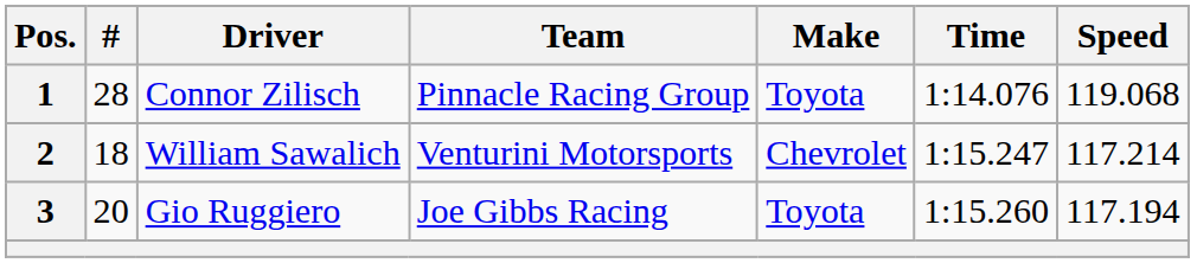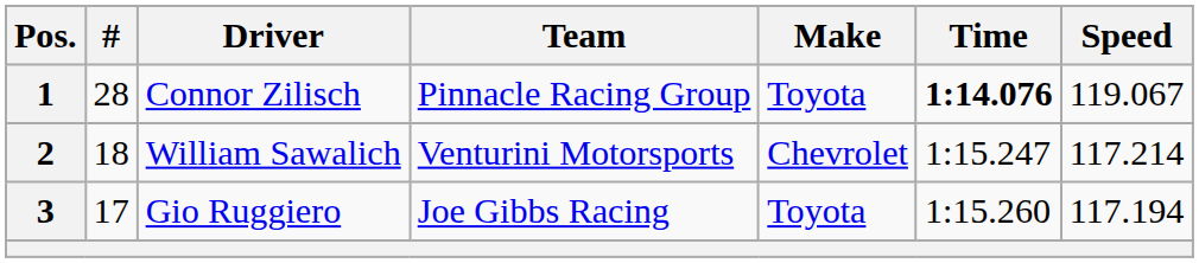1 | Time: normal -> bold
1 | Speed: 119.068 -> 119.067
3 | #: 20 -> 17
